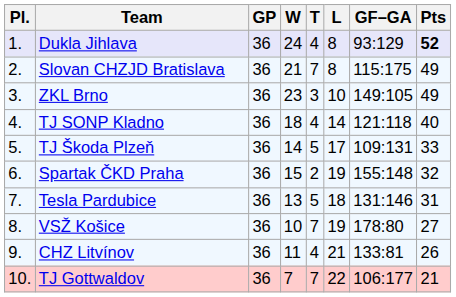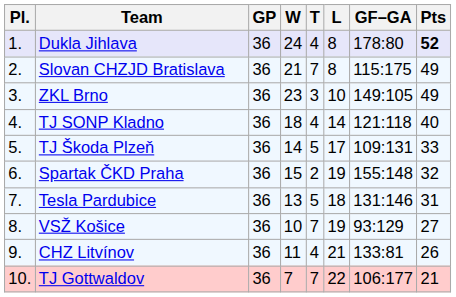Dukla Jihlava | GF–GA: 93:129 -> 178:80
VSŽ Košice | GF–GA: 178:80 -> 93:129
